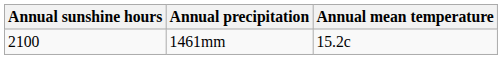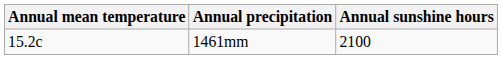columns swapped: Annual mean temperature <-> Annual sunshine hours
